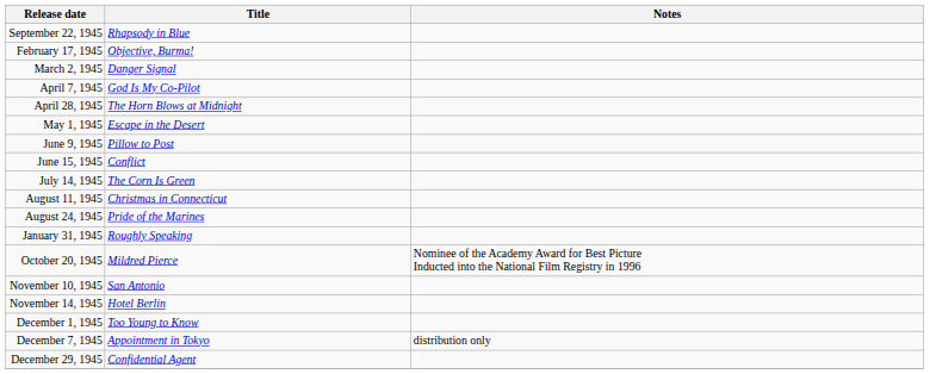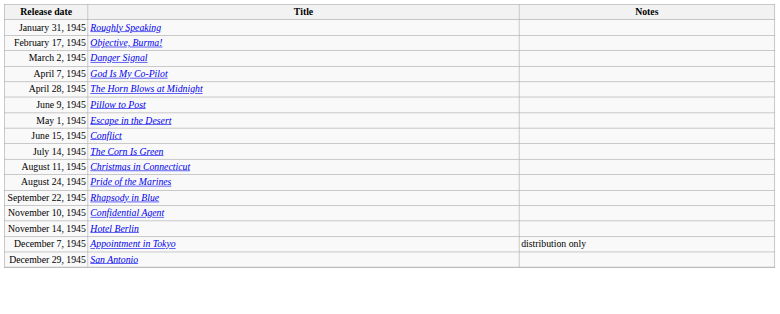rows swapped: January 31, 1945 <-> September 22, 1945
rows swapped: May 1, 1945 <-> June 9, 1945
- row: October 20, 1945 | Mildred Pierce | Nominee of the Academy Award for Best Picture Inducted into the National Film Registry in 1996
November 10, 1945 | Title: San Antonio -> Confidential Agent
- row: December 1, 1945 | Too Young to Know
December 29, 1945 | Title: Confidential Agent -> San Antonio
